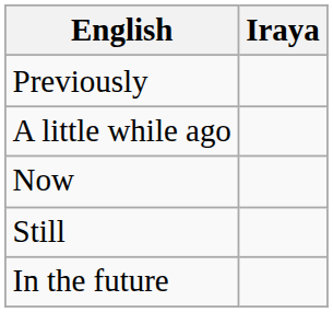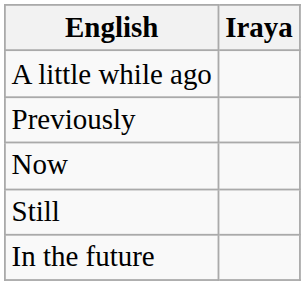rows swapped: A little while ago <-> Previously
